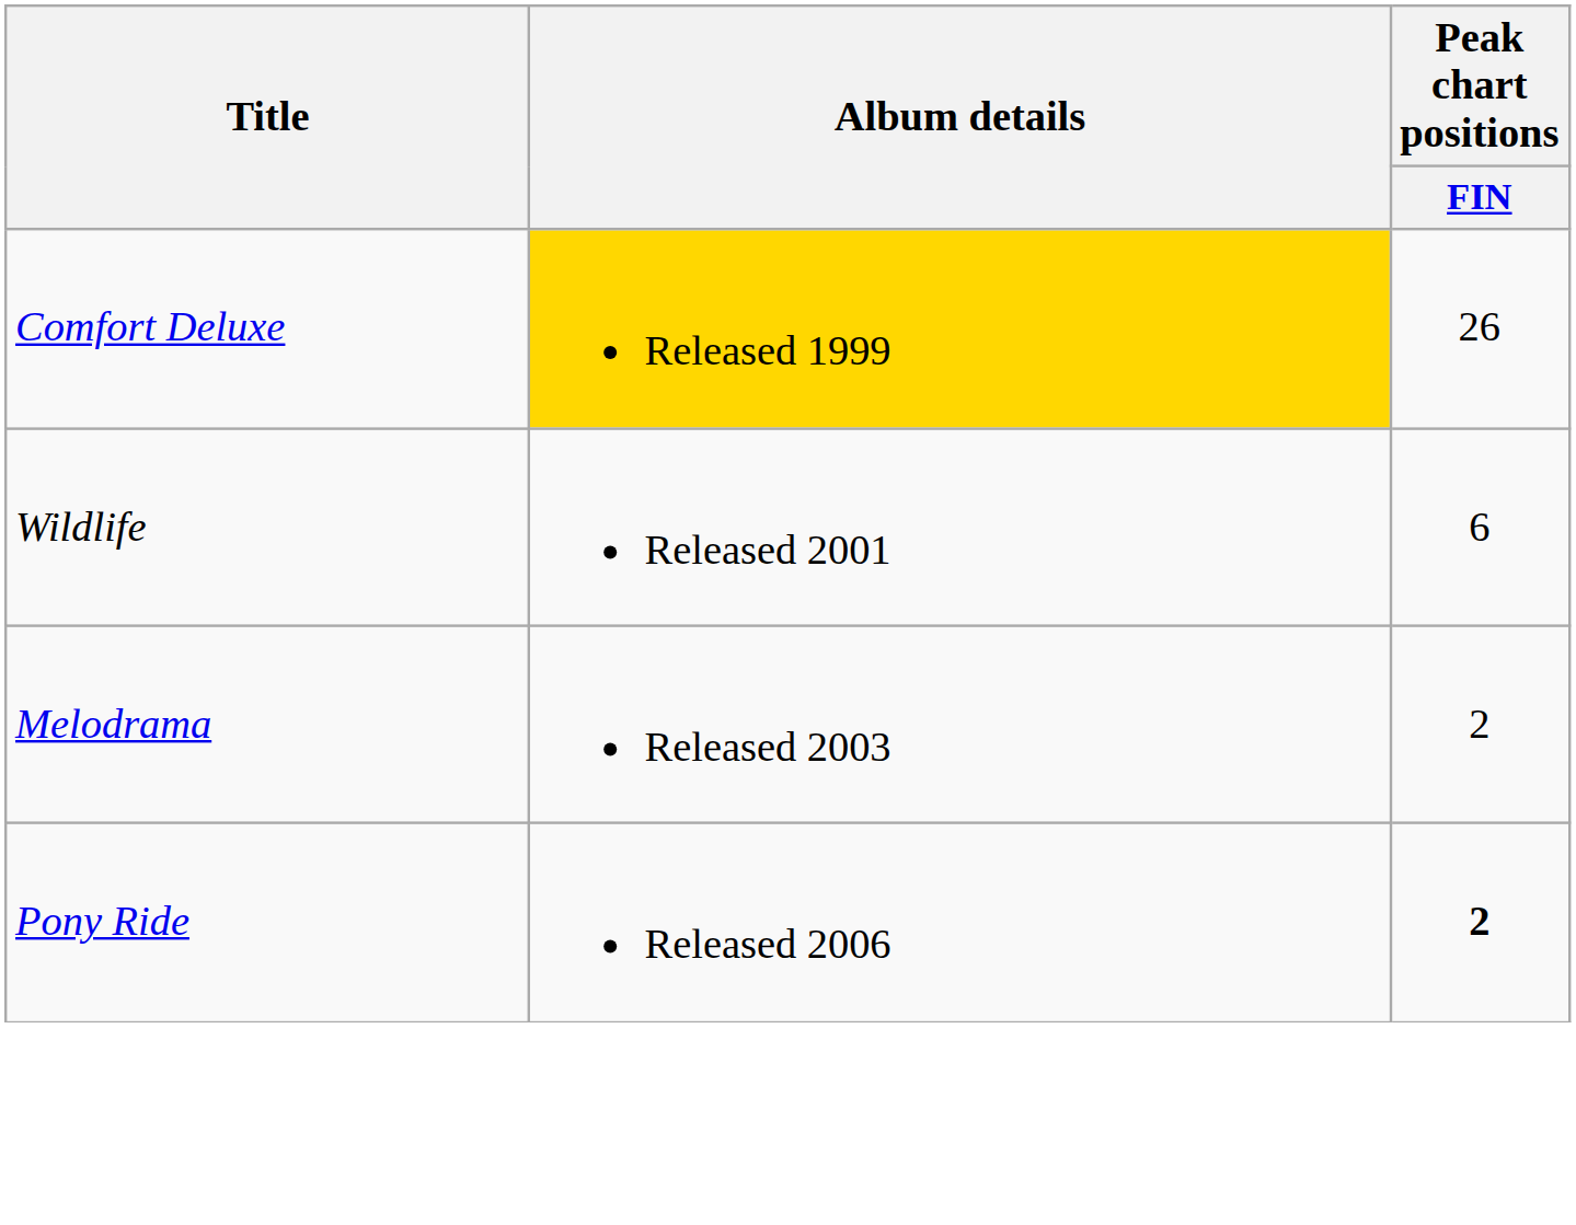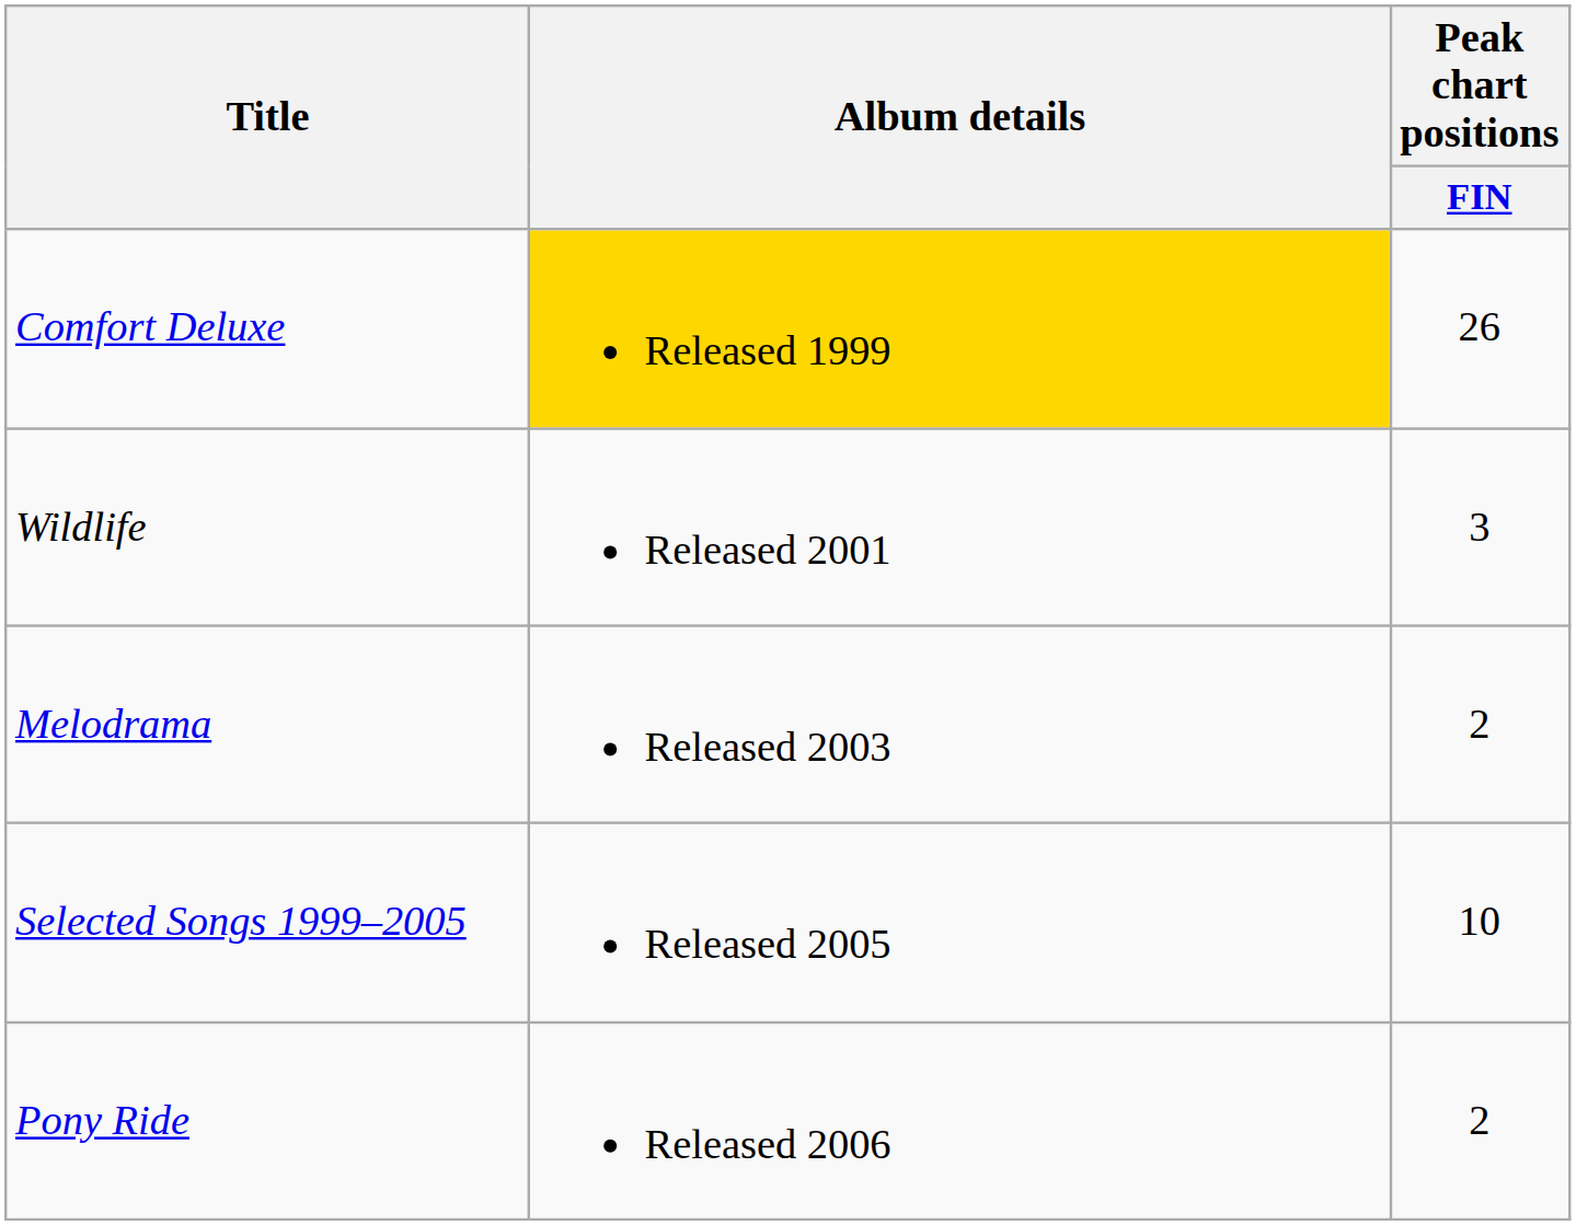Wildlife | Peak chart positions / FIN: 6 -> 3
+ row: Selected Songs 1999–2005 | Released 2005 | 10
Pony Ride | Peak chart positions / FIN: bold -> normal
